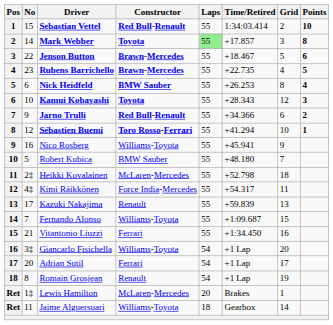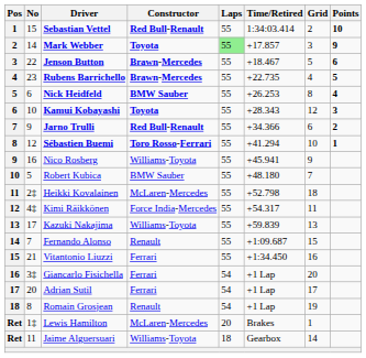Mark Webber | Points: 8 -> 9
Kazuki Nakajima | Constructor: Renault -> Williams-Toyota
Fernando Alonso | Constructor: Williams-Toyota -> Renault
Giancarlo Fisichella | Constructor: Williams-Toyota -> Ferrari
